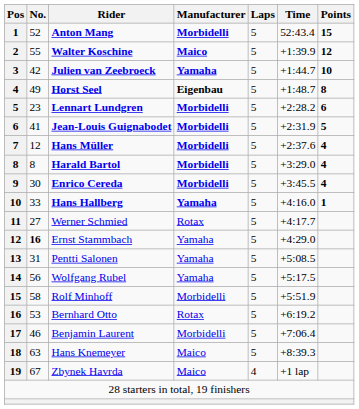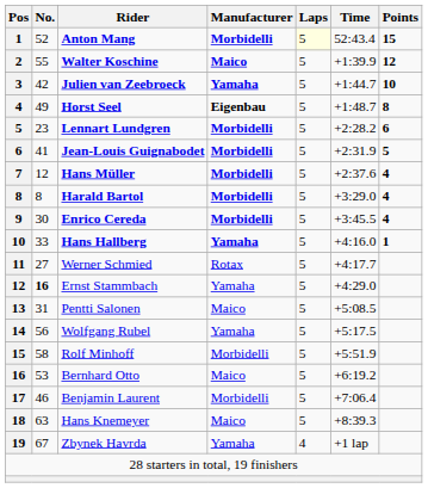Anton Mang | Laps: no background -> lightyellow background
Pentti Salonen | Manufacturer: Yamaha -> Maico
Bernhard Otto | Manufacturer: Rotax -> Maico
Zbynek Havrda | Manufacturer: Maico -> Yamaha
